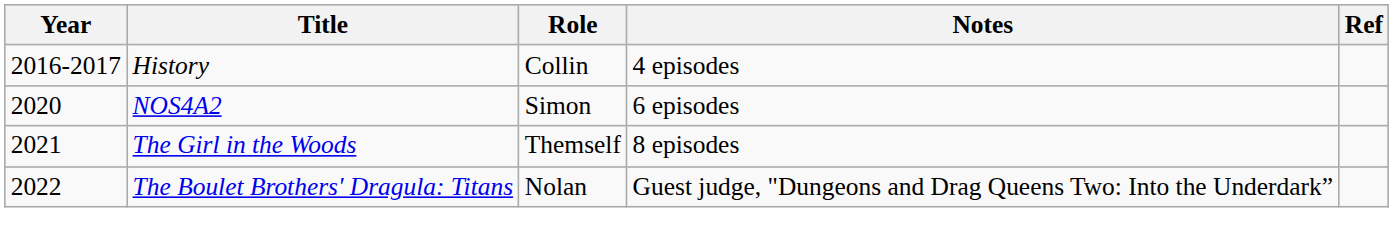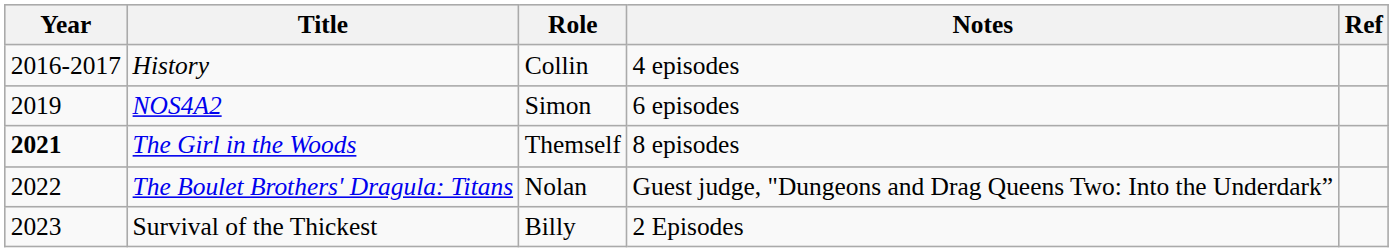NOS4A2 | Year: 2020 -> 2019
The Girl in the Woods | Year: normal -> bold
+ row: 2023 | Survival of the Thickest | Billy | 2 Episodes
